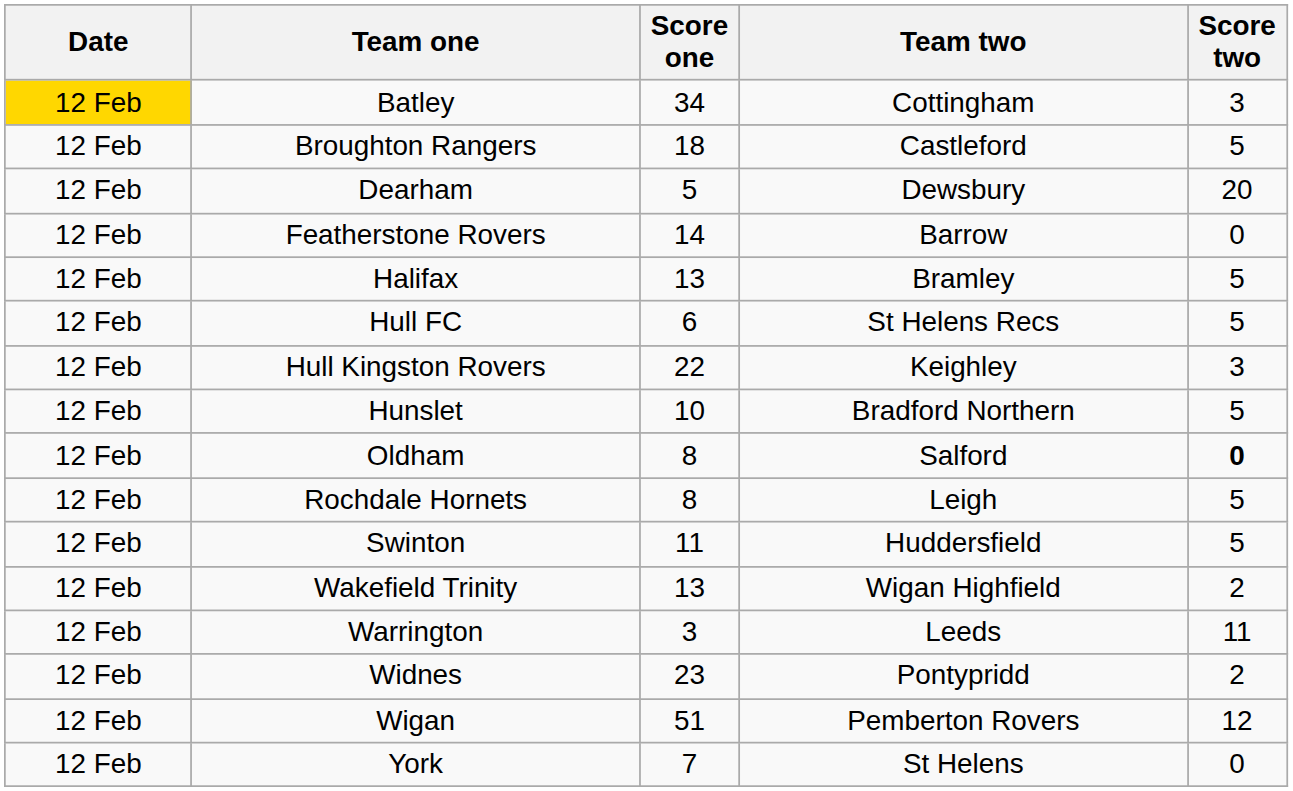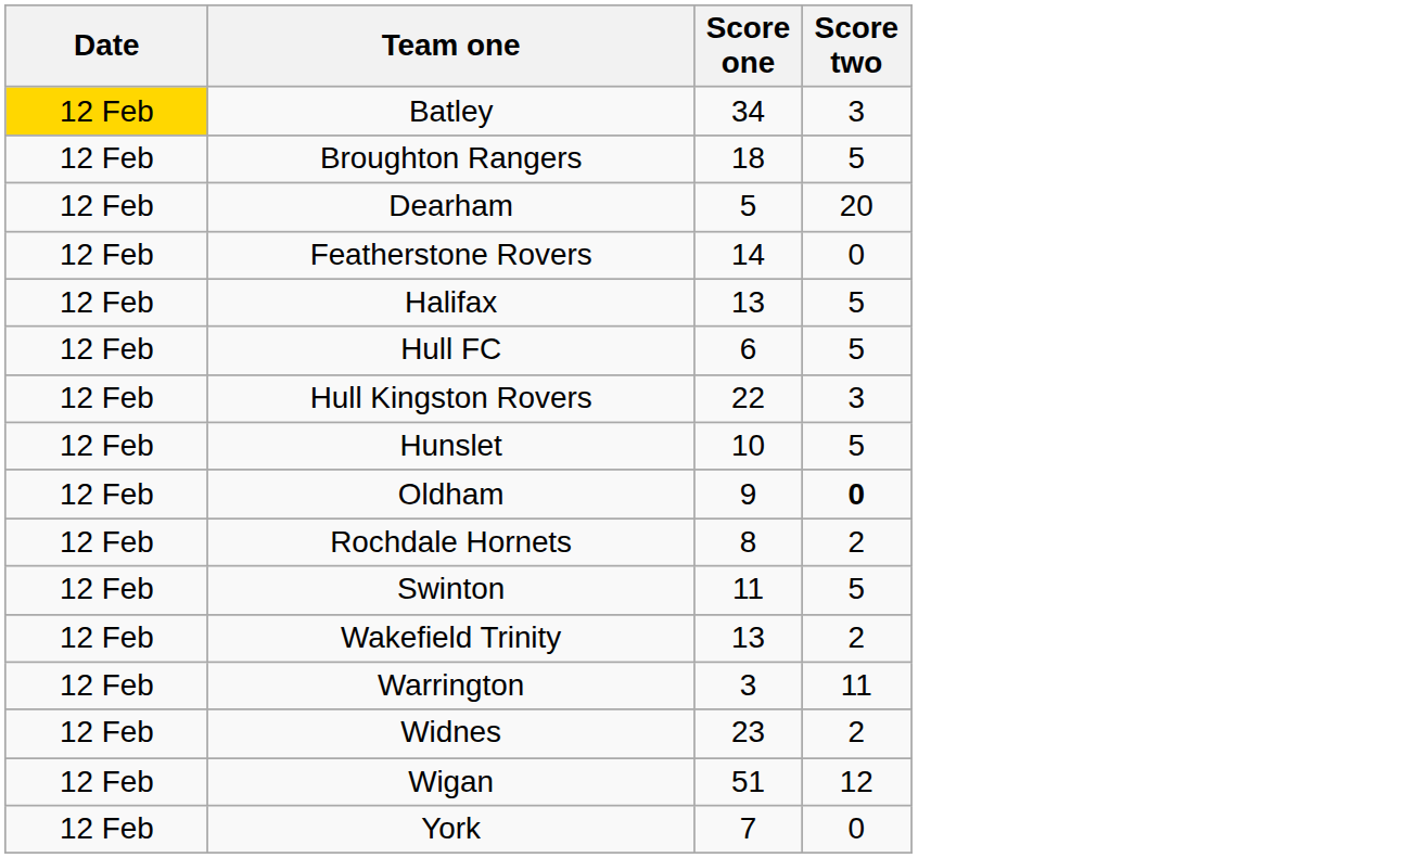- column: Team two | Cottingham | Castleford | Dewsbury | Barrow | Bramley | St Helens Recs | Keighley | Bradford Northern | Salford | Leigh | Huddersfield | Wigan Highfield | Leeds | Pontypridd | Pemberton Rovers | St Helens
Oldham | Score one: 8 -> 9
Rochdale Hornets | Score two: 5 -> 2
